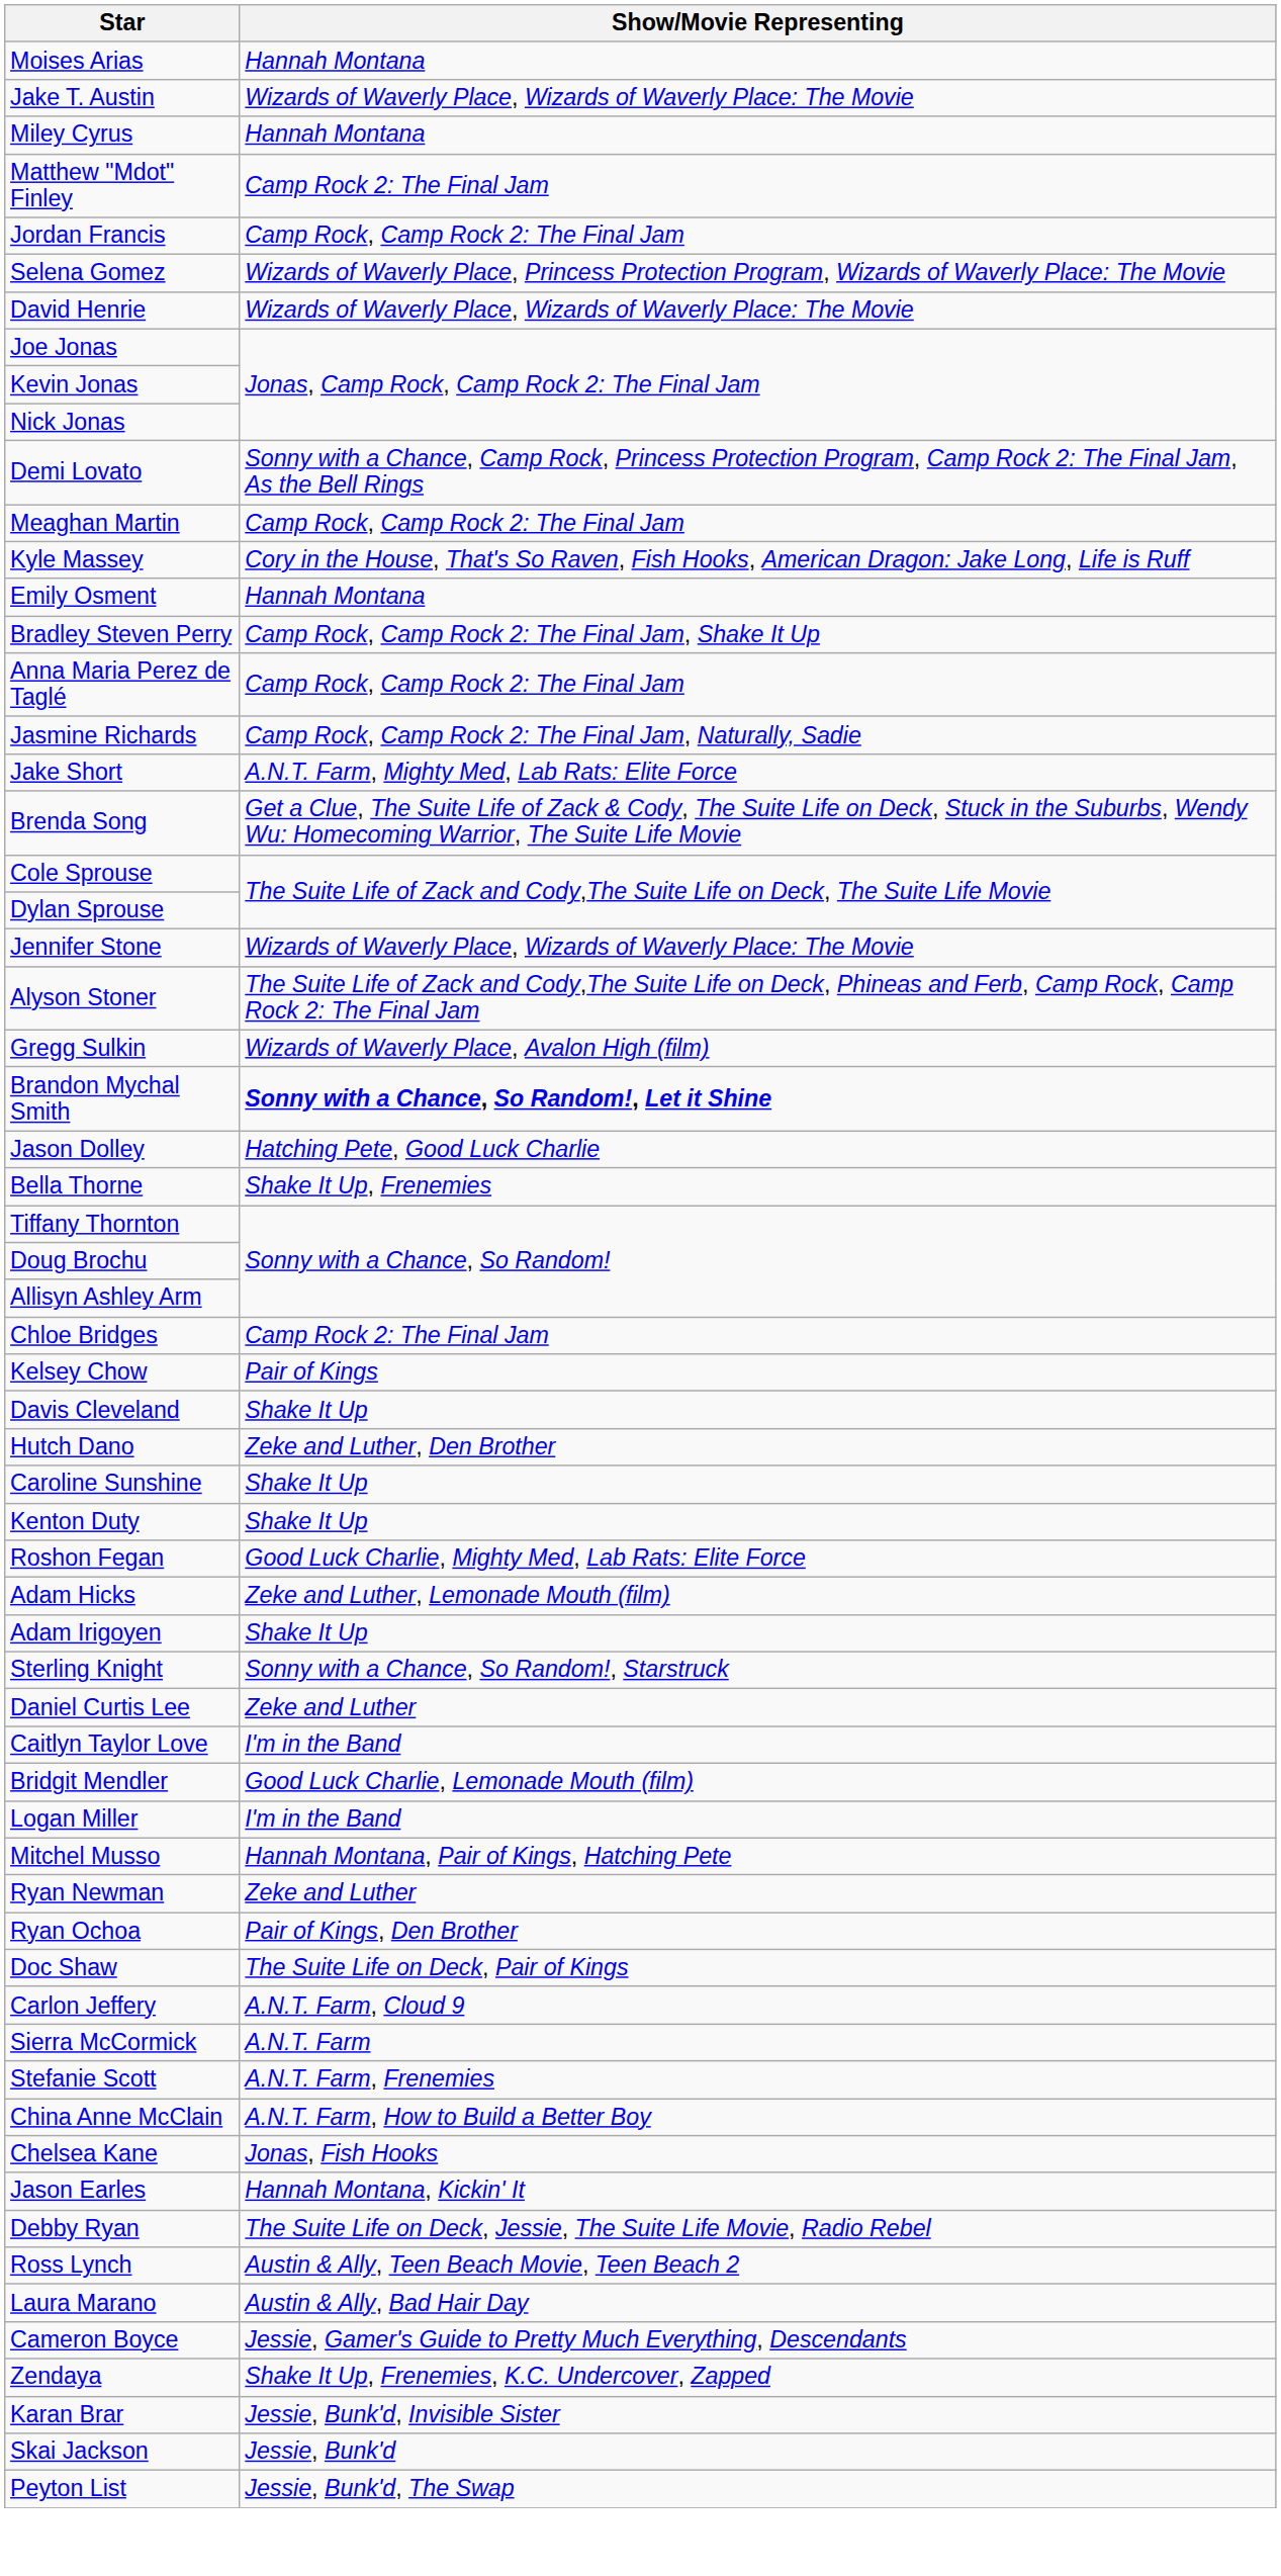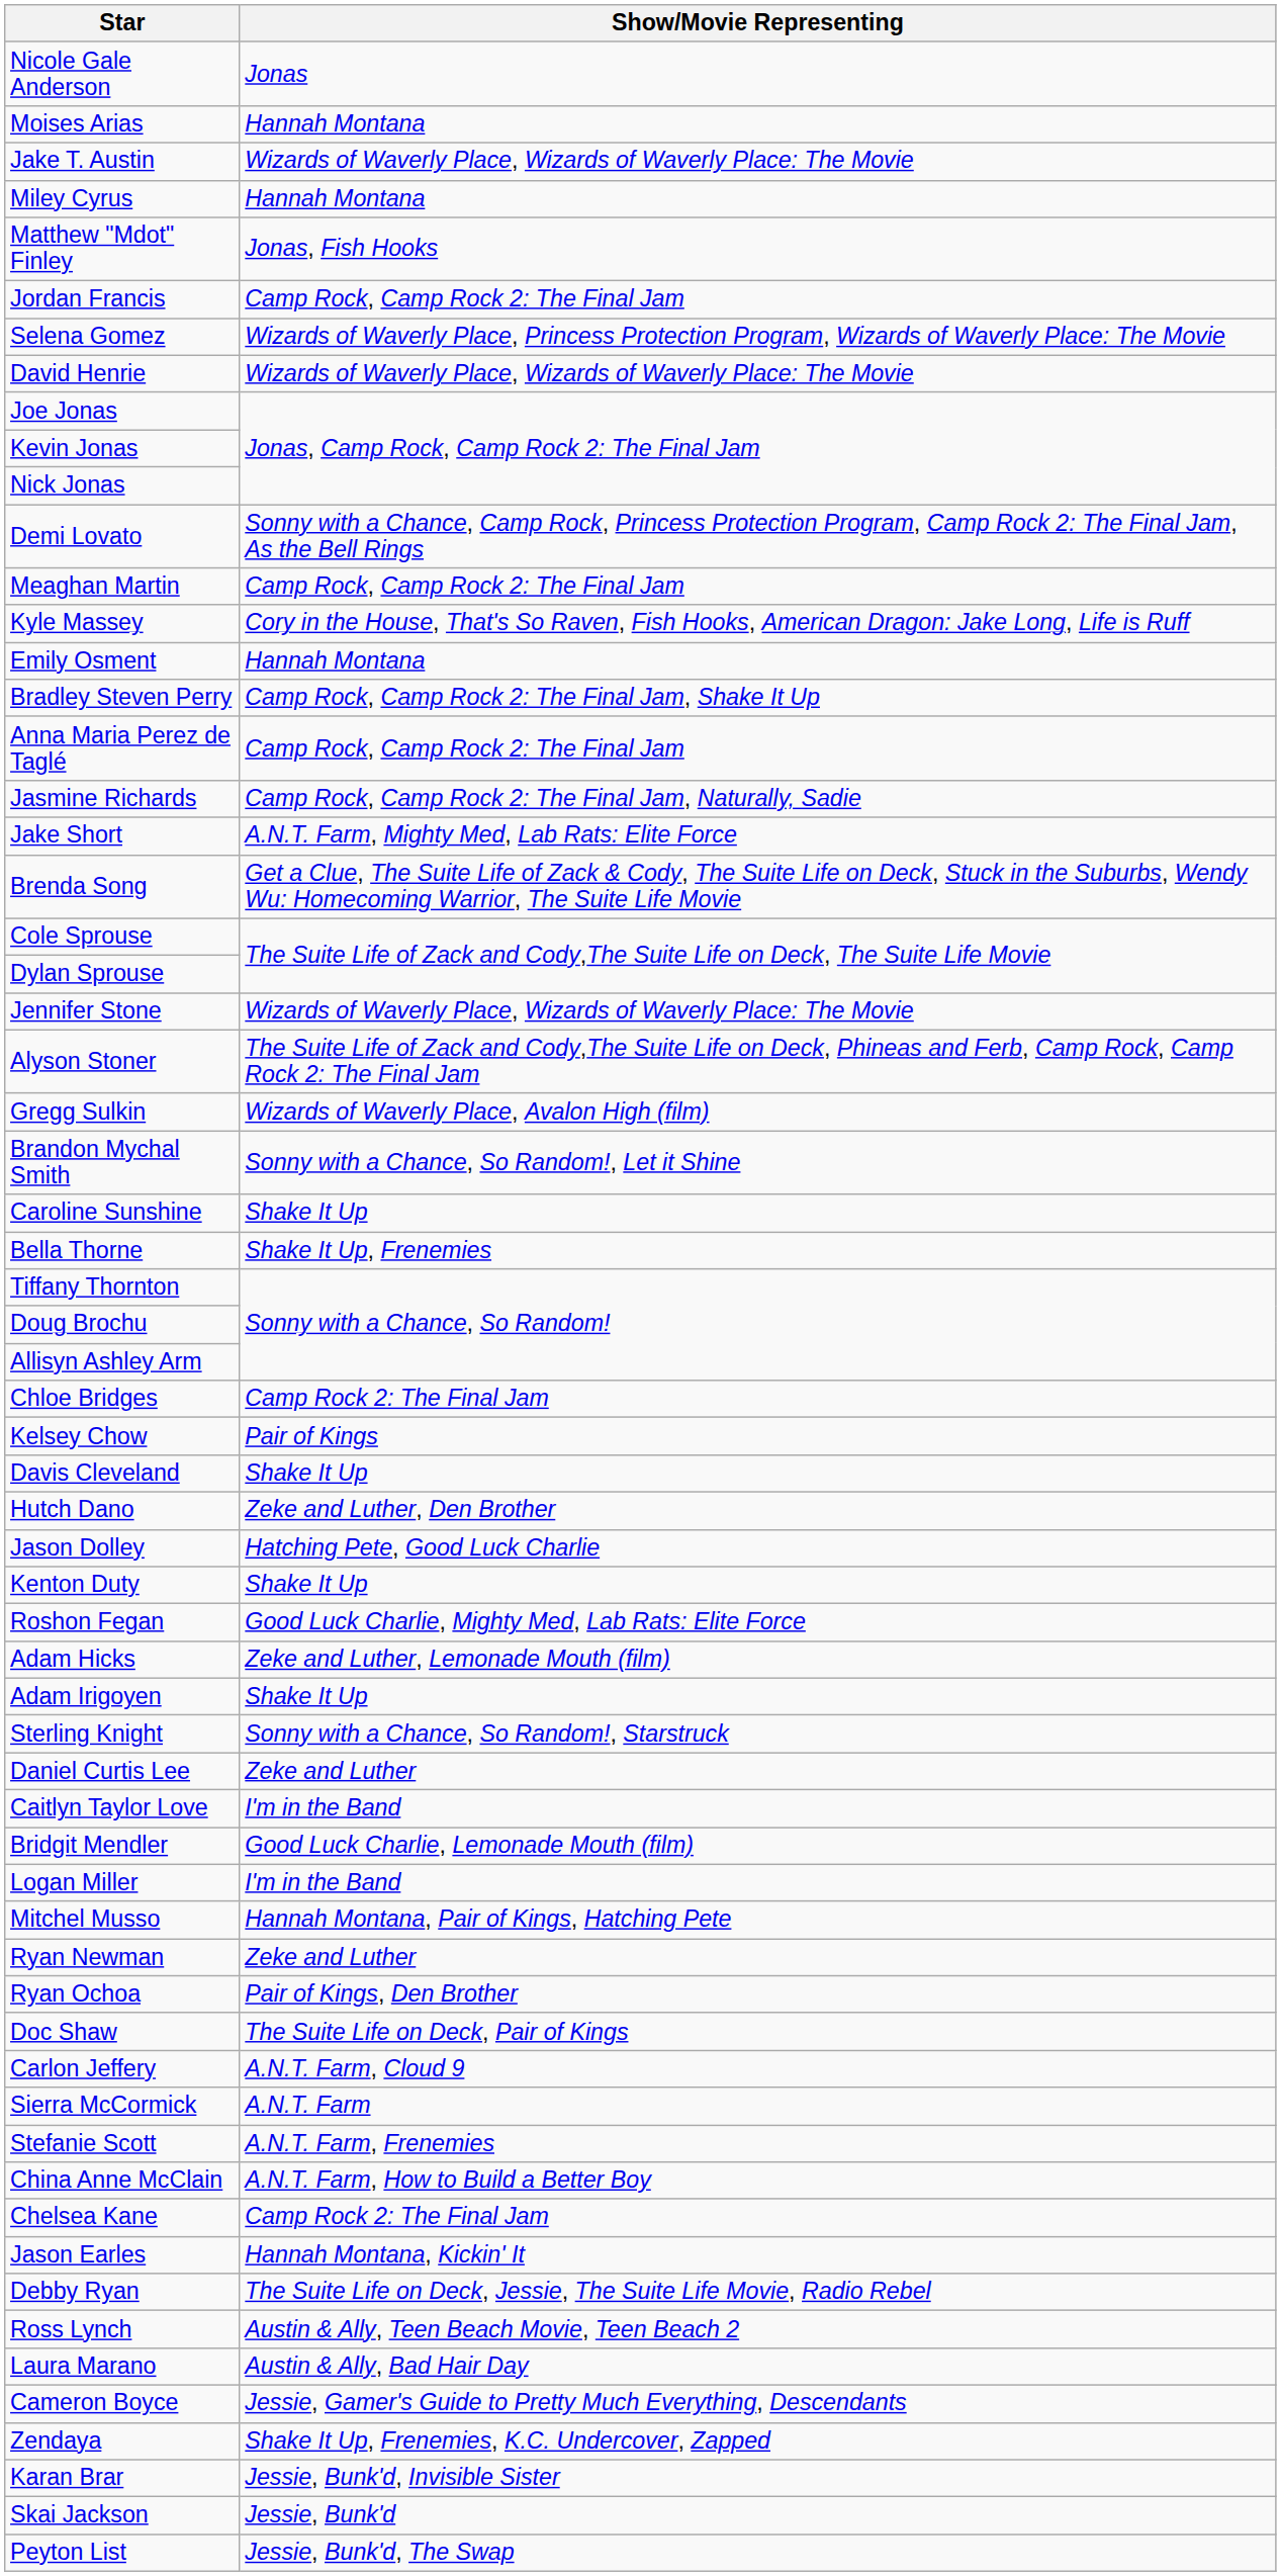+ row: Nicole Gale Anderson | Jonas
Matthew "Mdot" Finley | Show/Movie Representing: Camp Rock 2: The Final Jam -> Jonas, Fish Hooks
Brandon Mychal Smith | Show/Movie Representing: bold -> normal
rows swapped: Caroline Sunshine <-> Jason Dolley
Chelsea Kane | Show/Movie Representing: Jonas, Fish Hooks -> Camp Rock 2: The Final Jam
